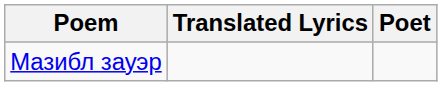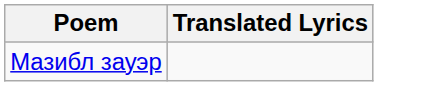- column: Poet
